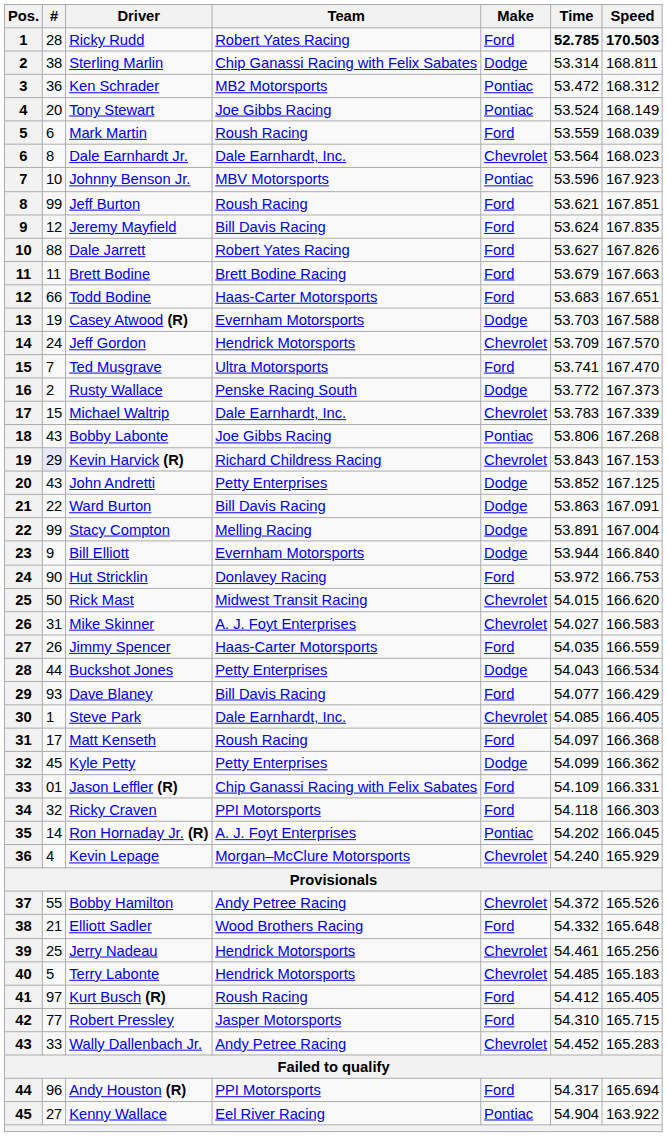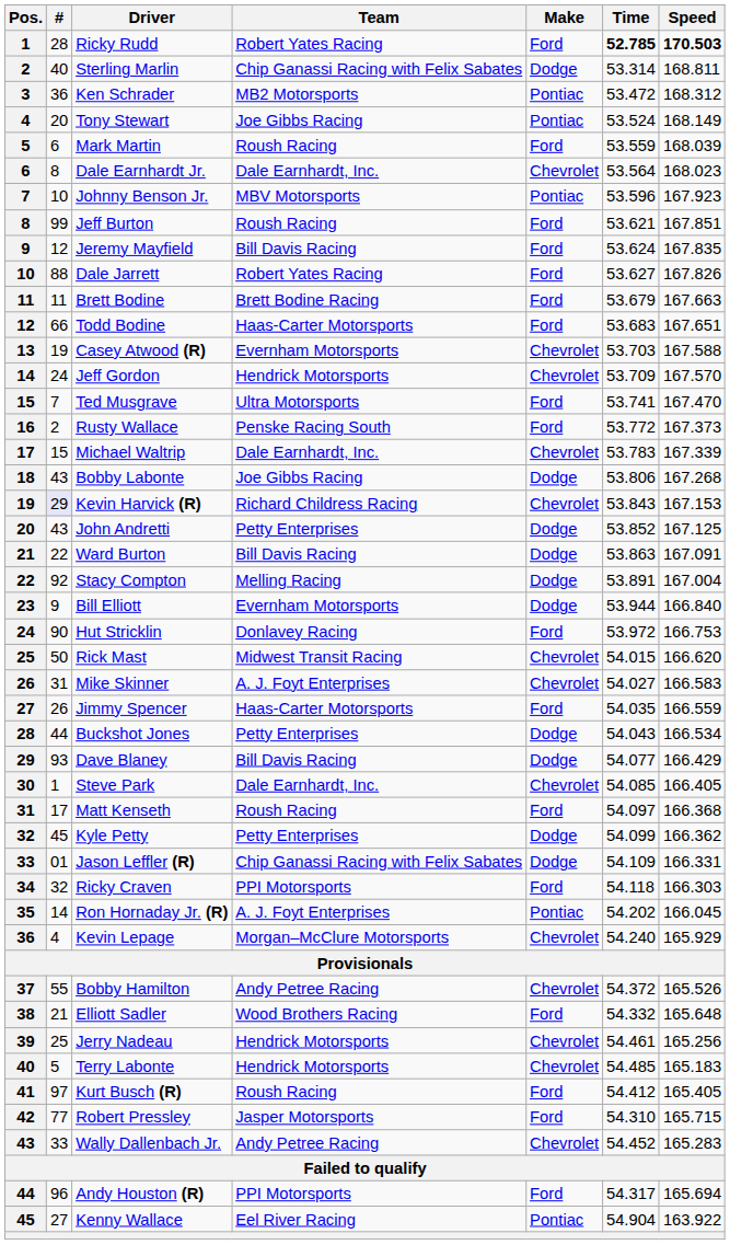Sterling Marlin | #: 38 -> 40
Casey Atwood (R) | Make: Dodge -> Chevrolet
Rusty Wallace | Make: Dodge -> Ford
Bobby Labonte | Make: Pontiac -> Dodge
Stacy Compton | #: 99 -> 92
Dave Blaney | Make: Ford -> Dodge
Jason Leffler (R) | Make: Ford -> Dodge
